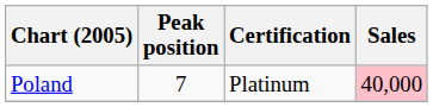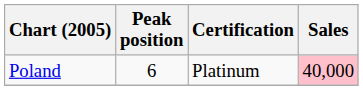Poland | Peak position: 7 -> 6
